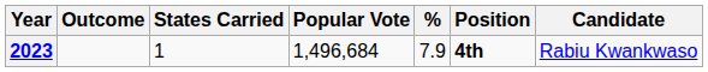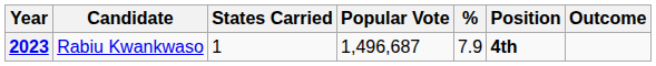columns swapped: Candidate <-> Outcome
2023 | Popular Vote: 1,496,684 -> 1,496,687
